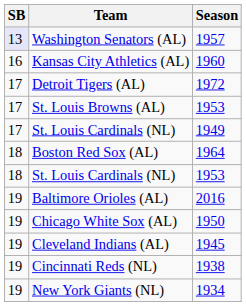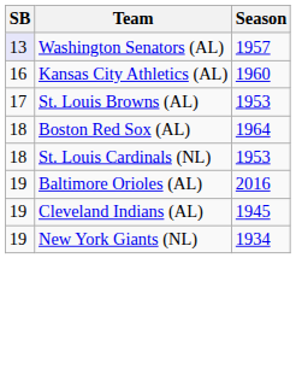- row: 17 | Detroit Tigers (AL) | 1972
- row: 17 | St. Louis Cardinals (NL) | 1949
- row: 19 | Chicago White Sox (AL) | 1950
- row: 19 | Cincinnati Reds (NL) | 1938
